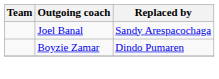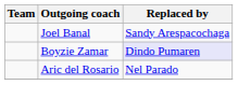Boyzie Zamar | Replaced by: no background -> lavender background
+ row: Aric del Rosario | Nel Parado
